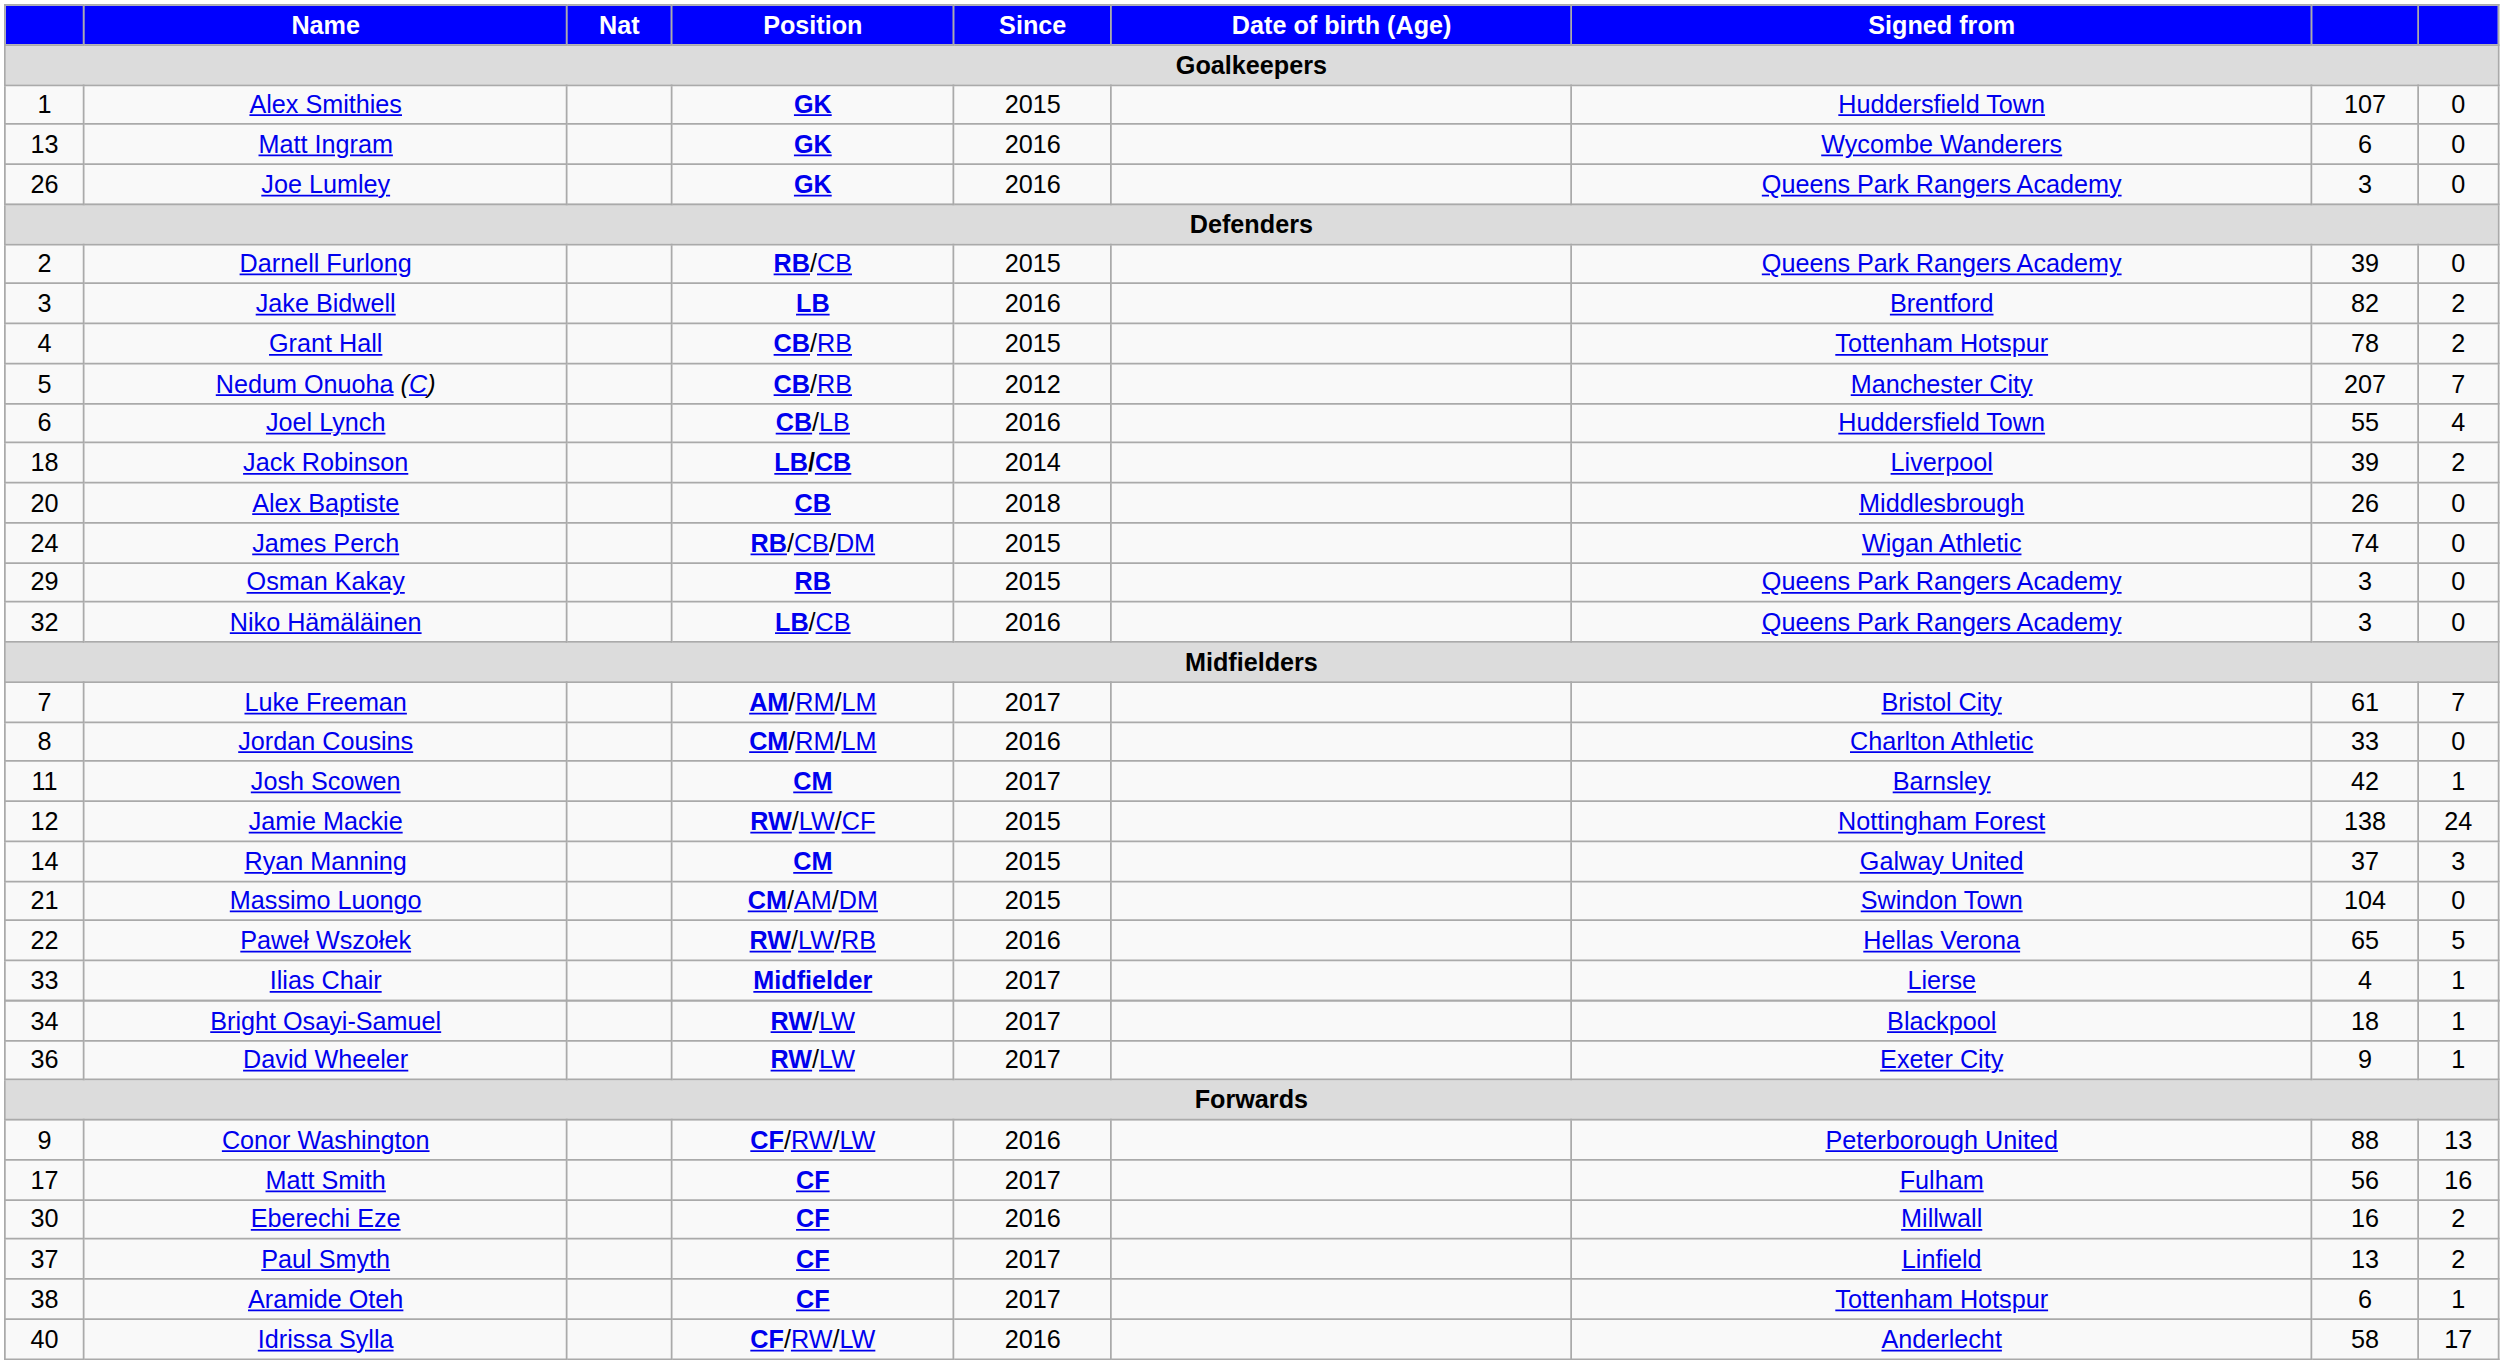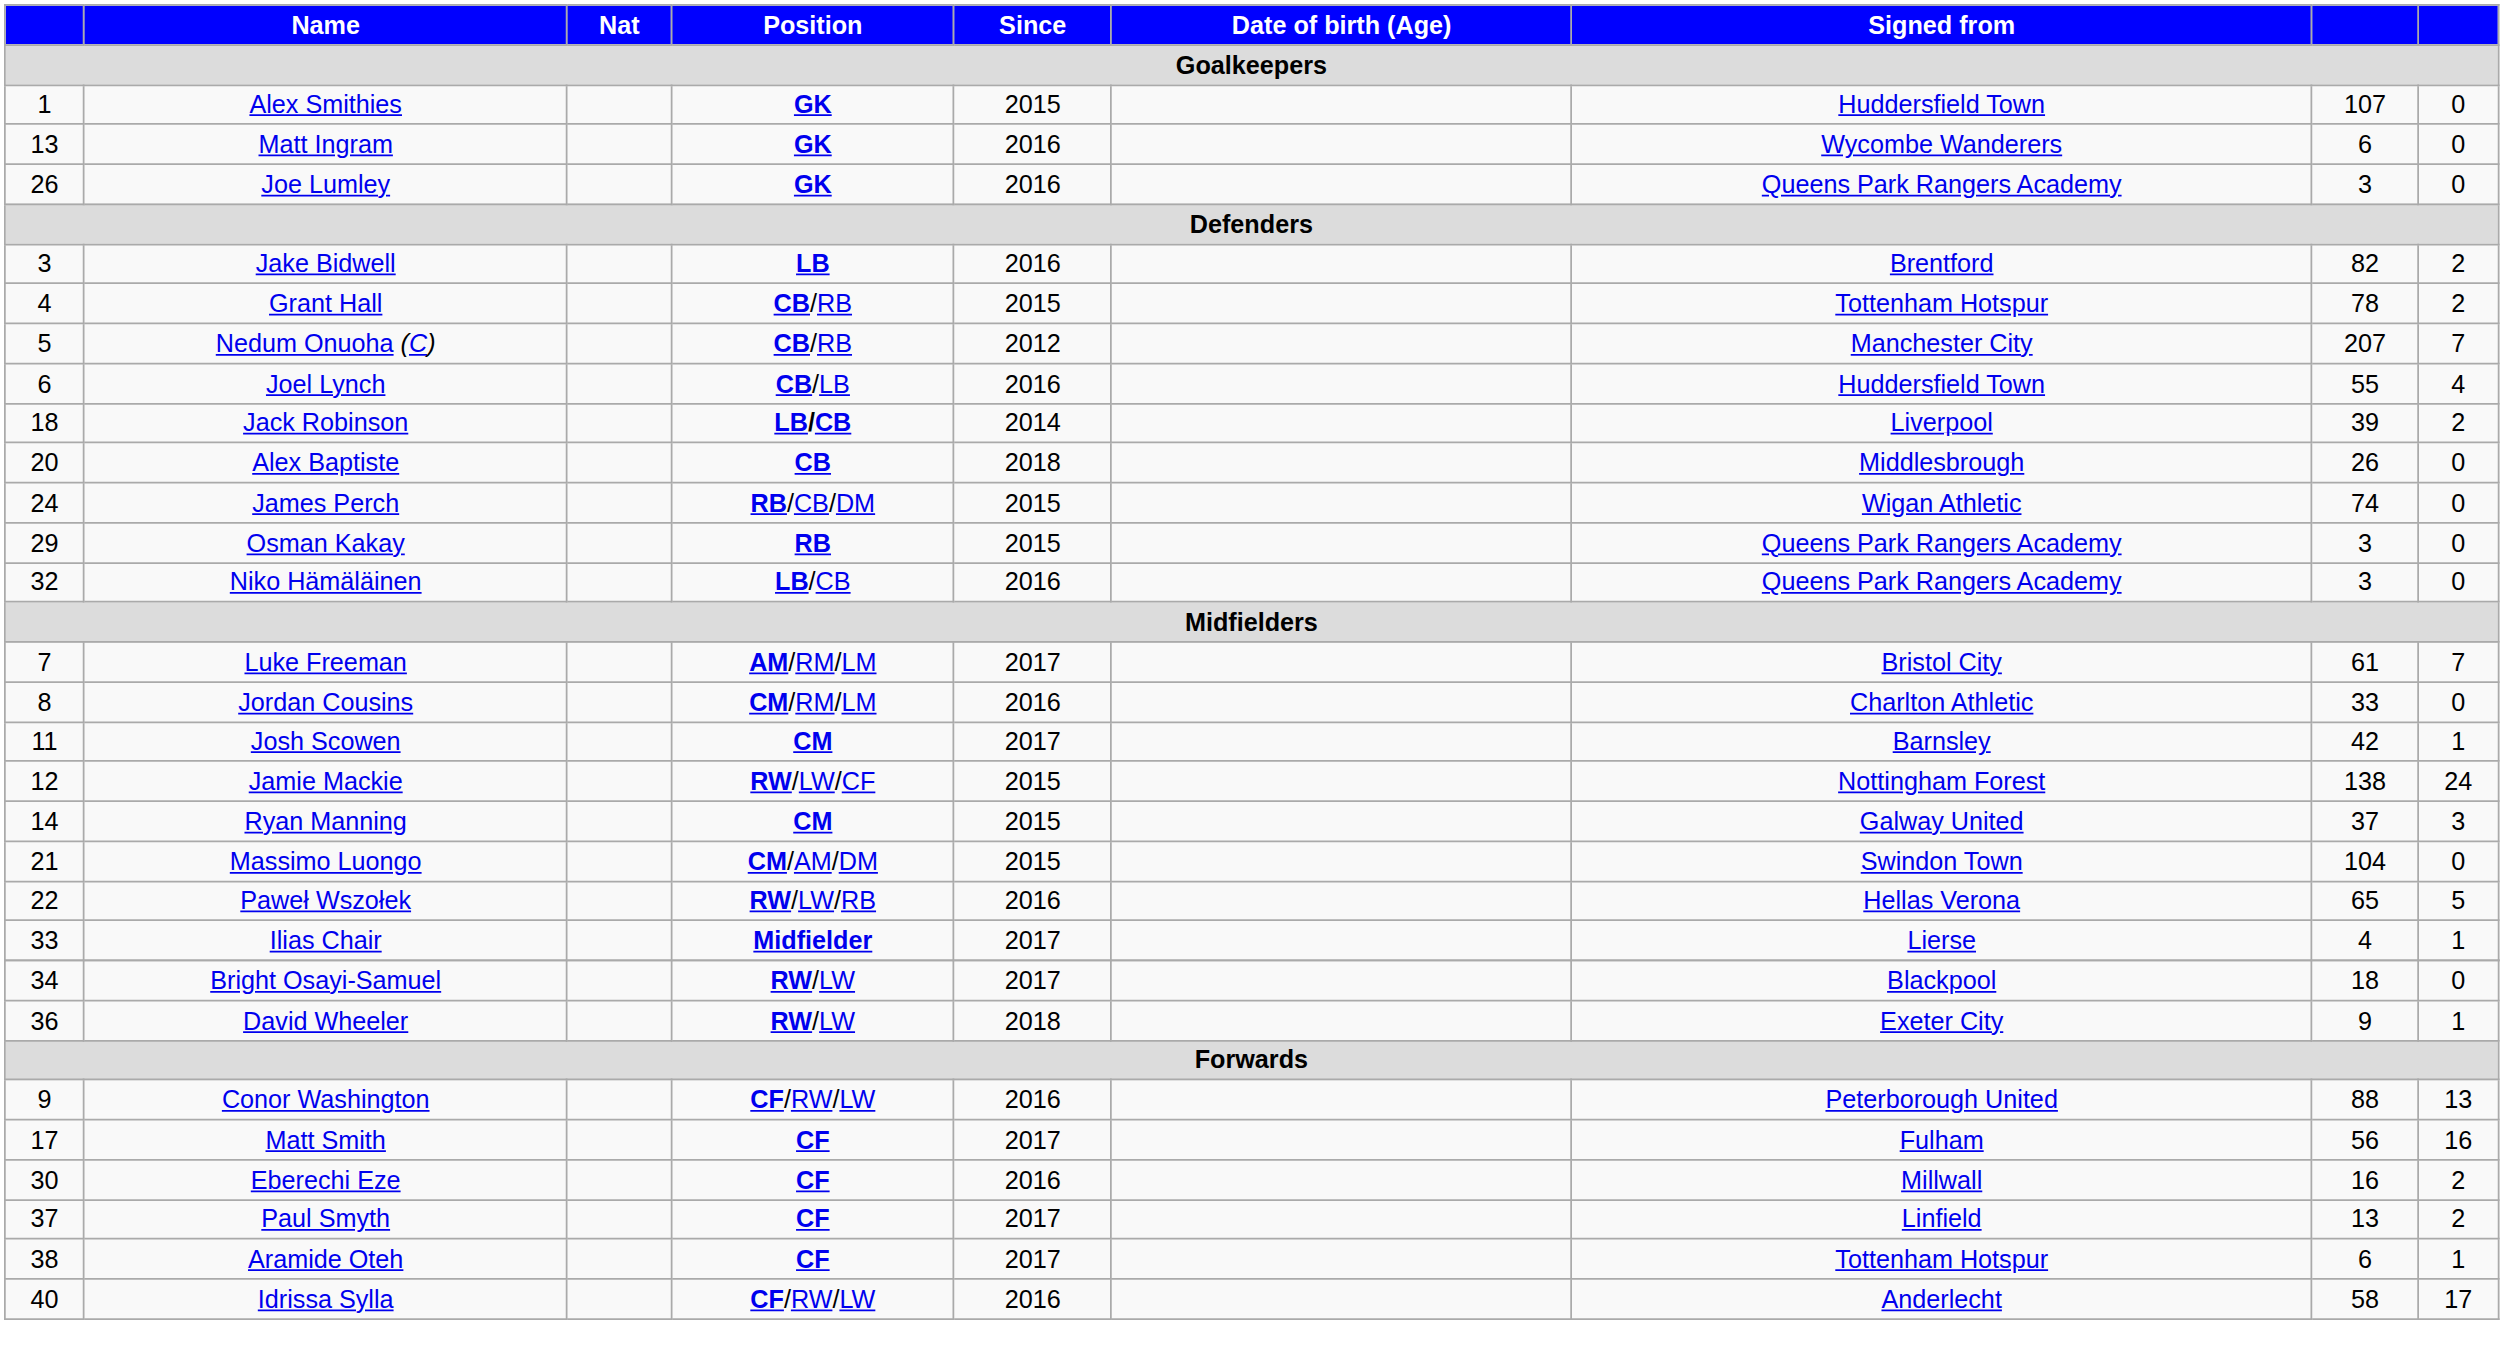- row: 2 | Darnell Furlong | RB/CB | 2015 | Queens Park Rangers Academy | 39 | 0
Bright Osayi-Samuel | column 9: 1 -> 0
David Wheeler | Since: 2017 -> 2018
